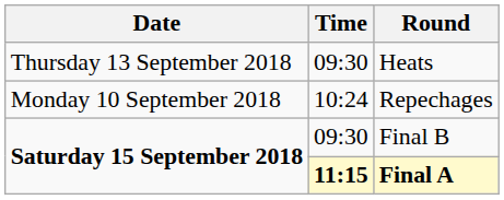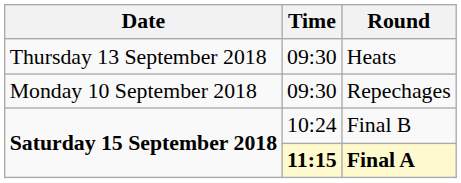Repechages | Time: 10:24 -> 09:30
Final B | Time: 09:30 -> 10:24
